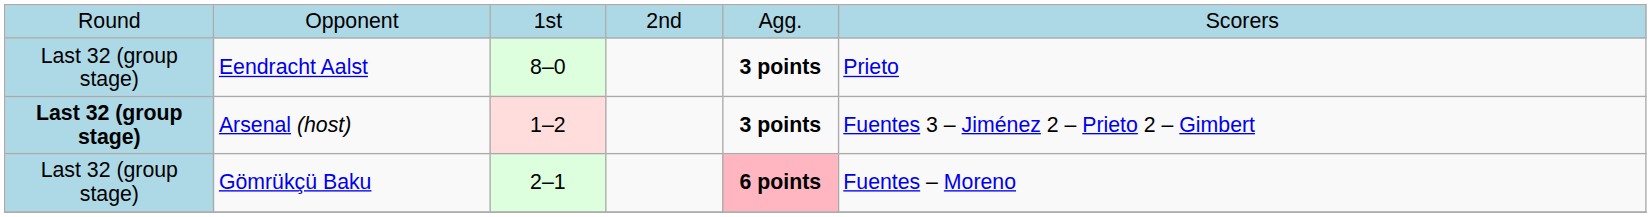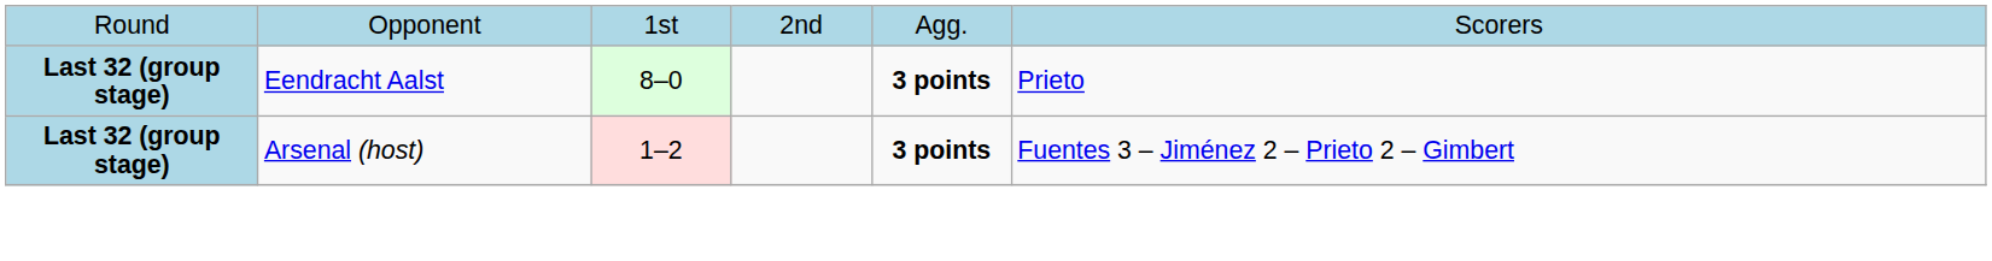Eendracht Aalst | column 1: normal -> bold
- row: Last 32 (group stage) | Gömrükçü Baku | 2–1 | 6 points | Fuentes – Moreno
